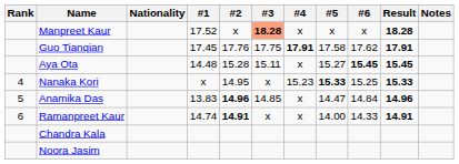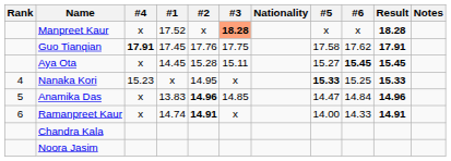columns swapped: Nationality <-> #4
Aya Ota | #1: 14.48 -> 14.45
